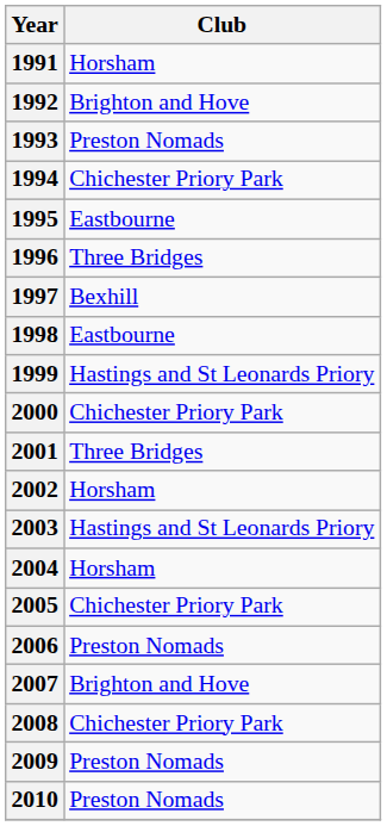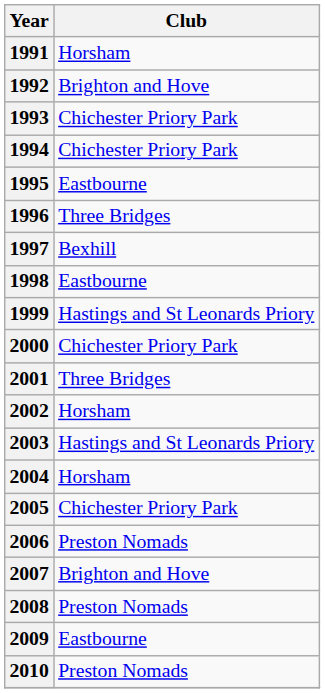1993 | Club: Preston Nomads -> Chichester Priory Park
2008 | Club: Chichester Priory Park -> Preston Nomads
2009 | Club: Preston Nomads -> Eastbourne
